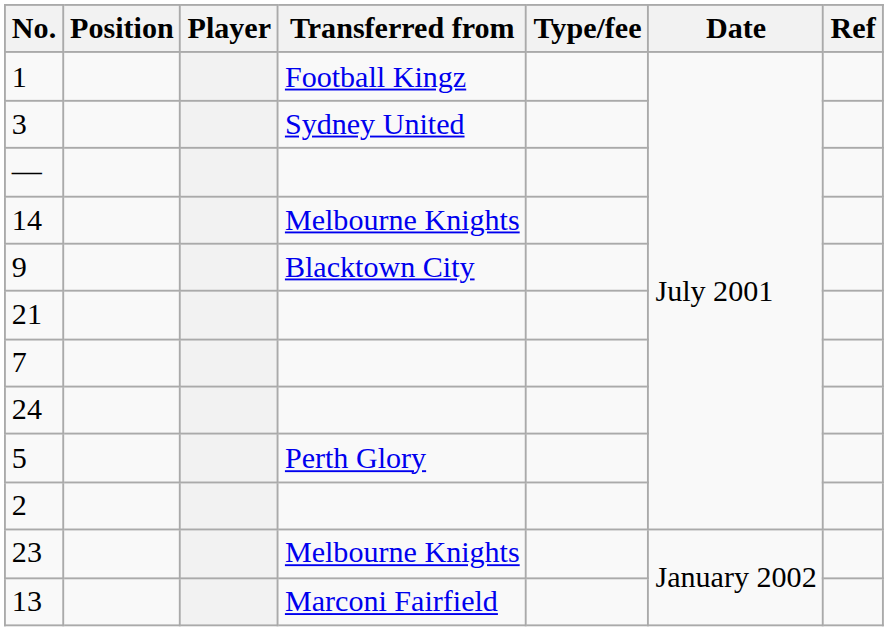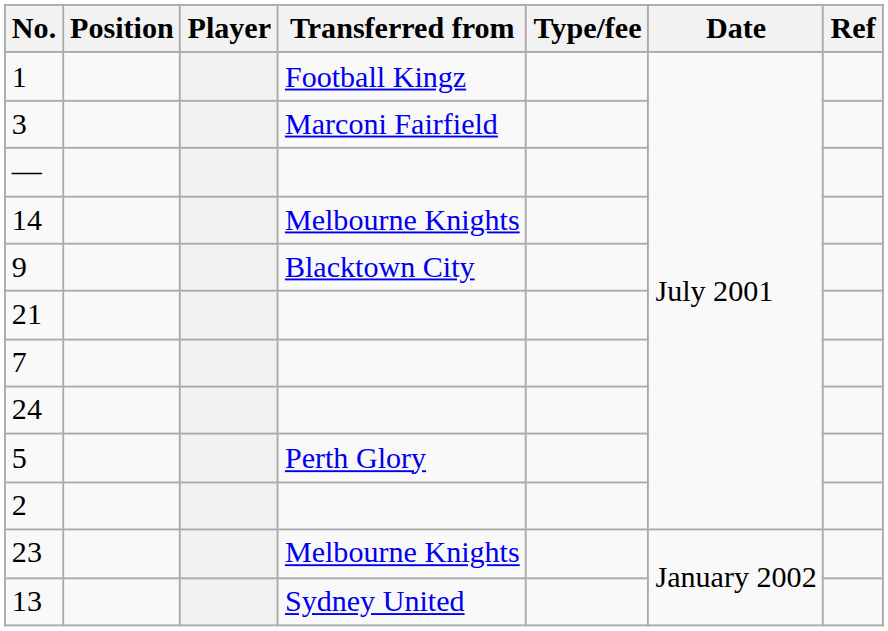3 | Transferred from: Sydney United -> Marconi Fairfield
13 | Transferred from: Marconi Fairfield -> Sydney United
